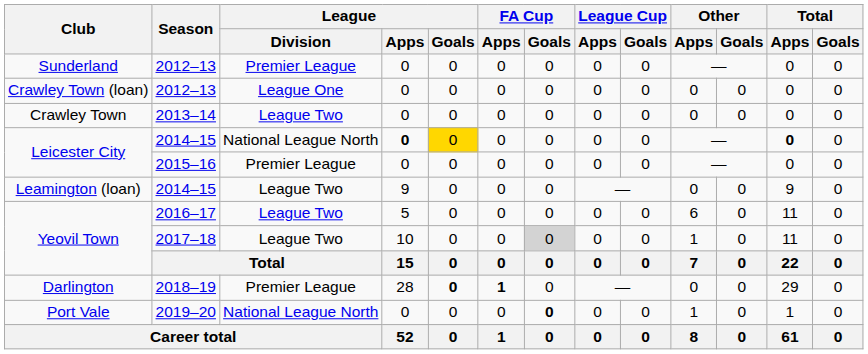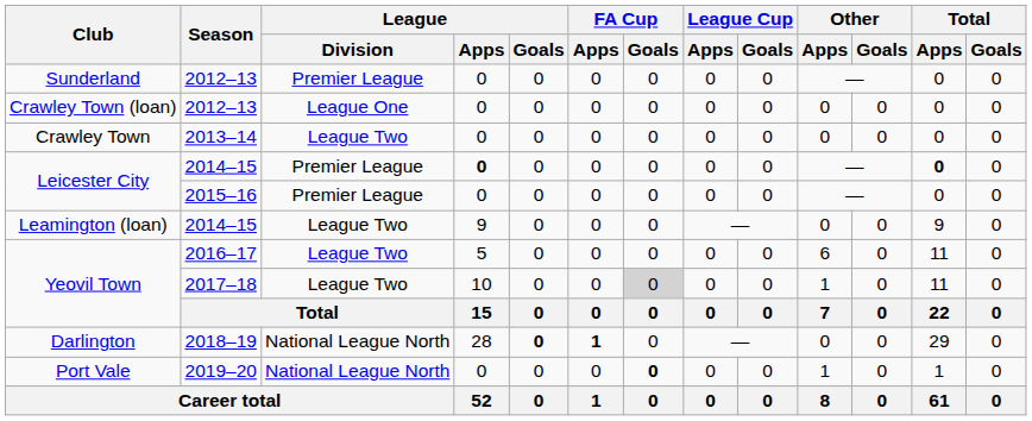Leicester City / 2014–15 | League / Division: National League North -> Premier League
Leicester City / 2014–15 | League / Goals: gold background -> no background
Darlington | League / Division: Premier League -> National League North
